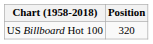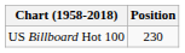US Billboard Hot 100 | Position: 320 -> 230
